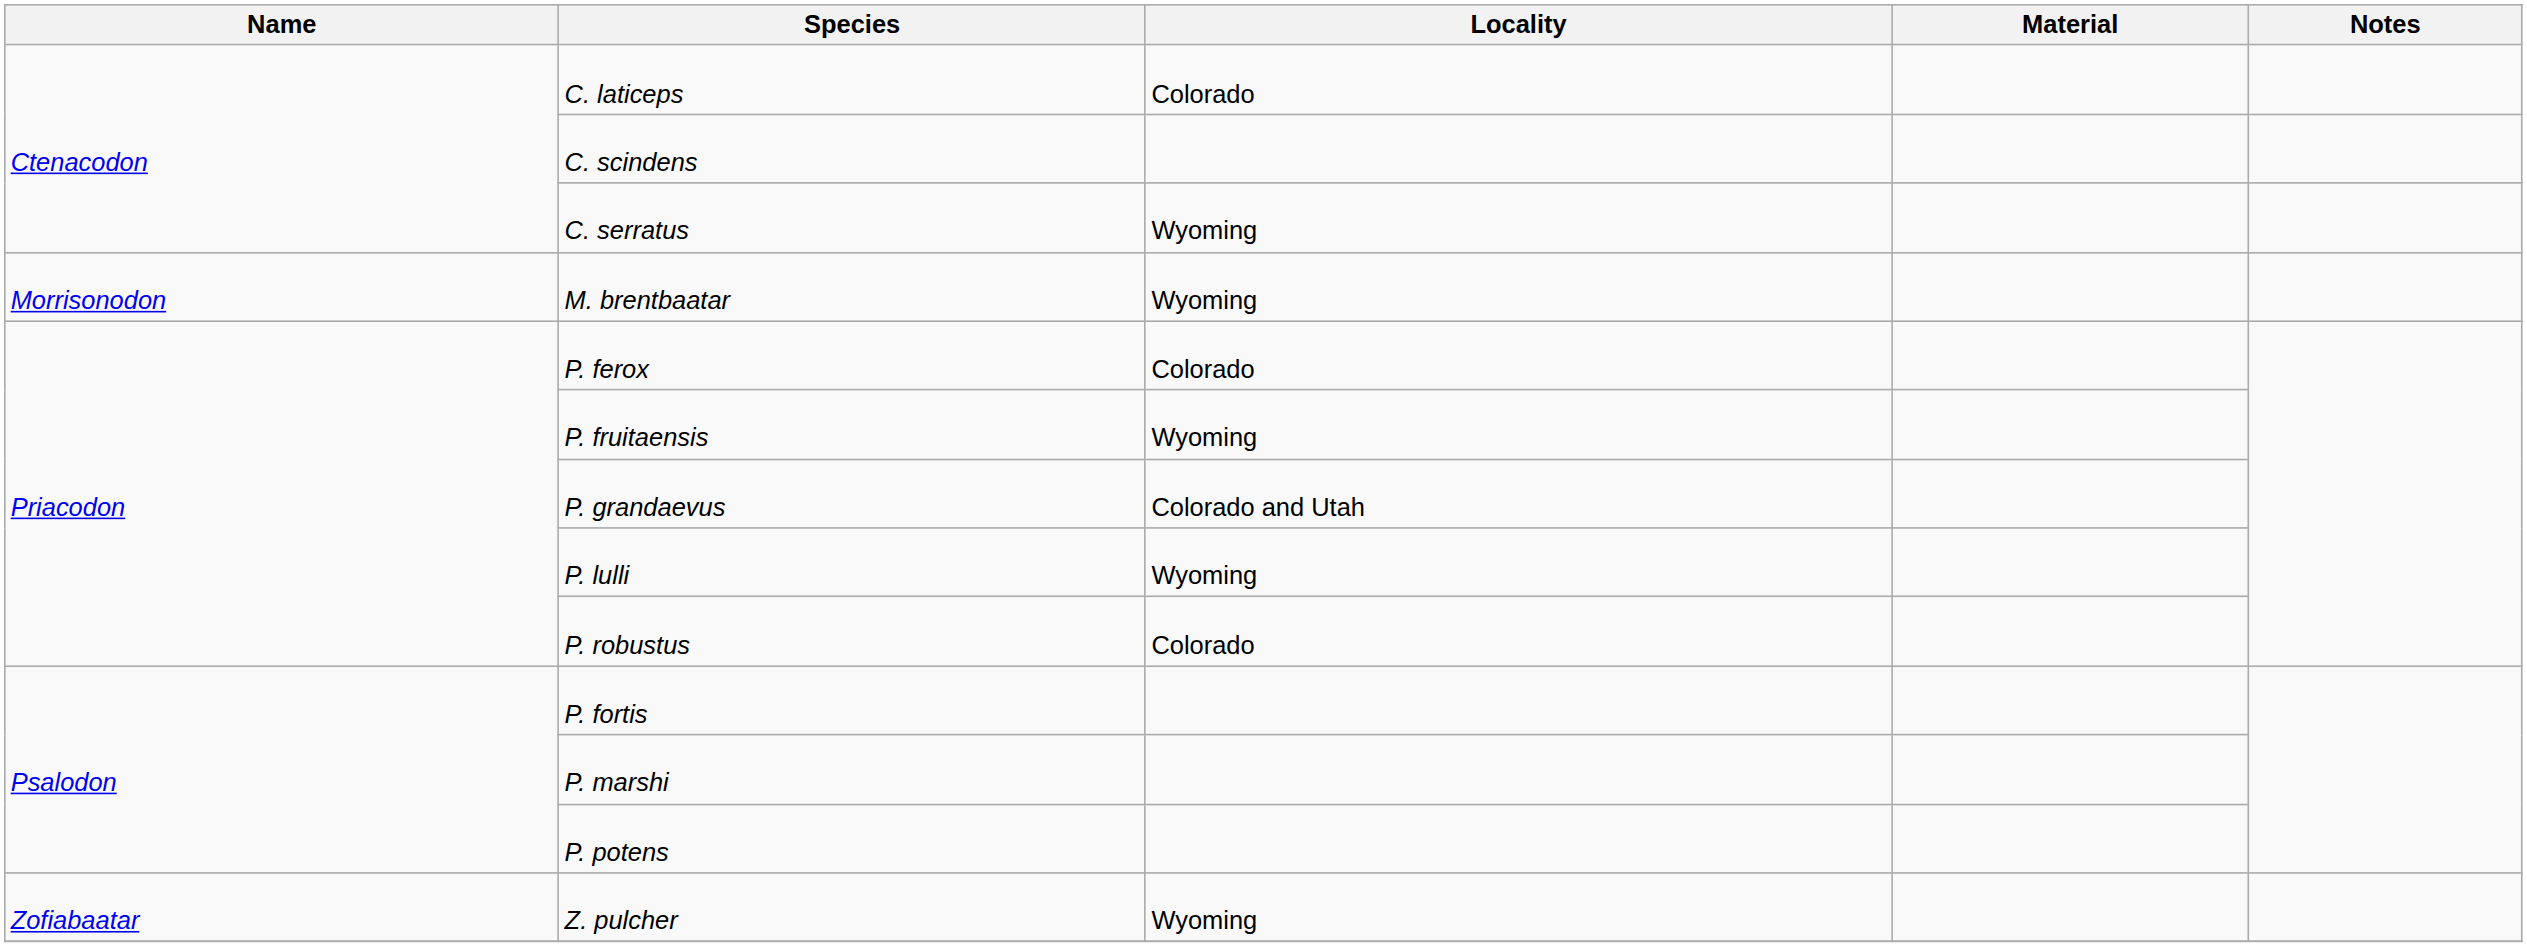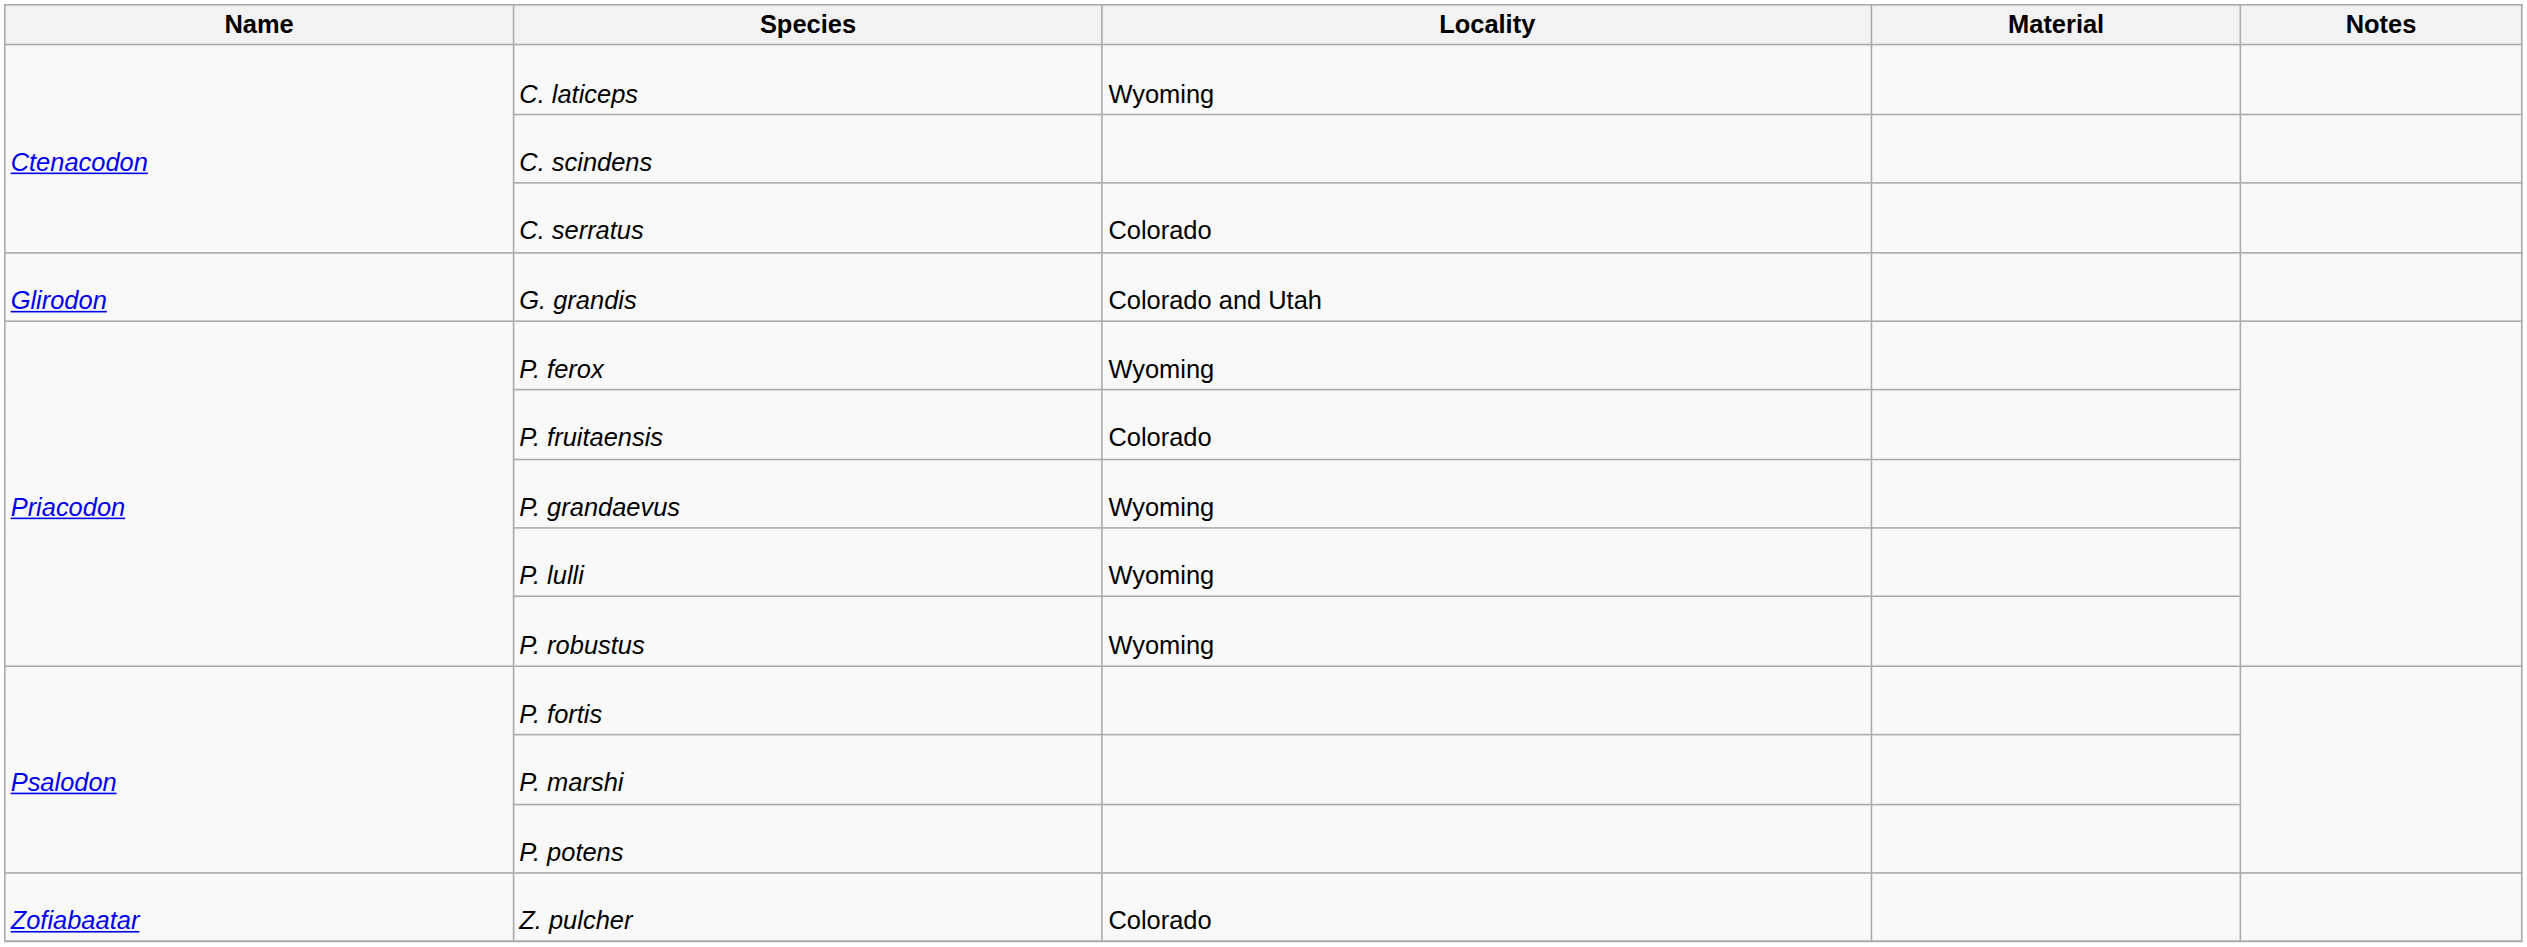C. laticeps | Locality: Colorado -> Wyoming
C. serratus | Locality: Wyoming -> Colorado
+ row: Glirodon | G. grandis | Colorado and Utah
- row: Morrisonodon | M. brentbaatar | Wyoming
P. ferox | Locality: Colorado -> Wyoming
P. fruitaensis | Locality: Wyoming -> Colorado
P. grandaevus | Locality: Colorado and Utah -> Wyoming
P. robustus | Locality: Colorado -> Wyoming
Z. pulcher | Locality: Wyoming -> Colorado
